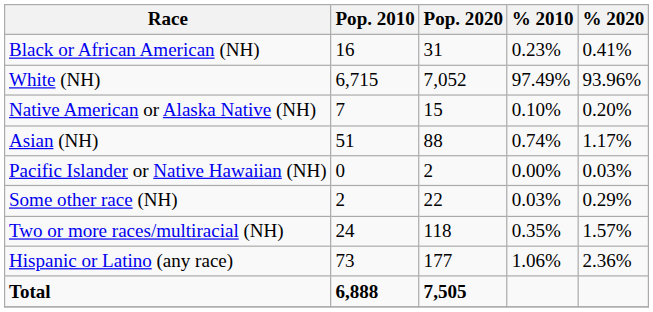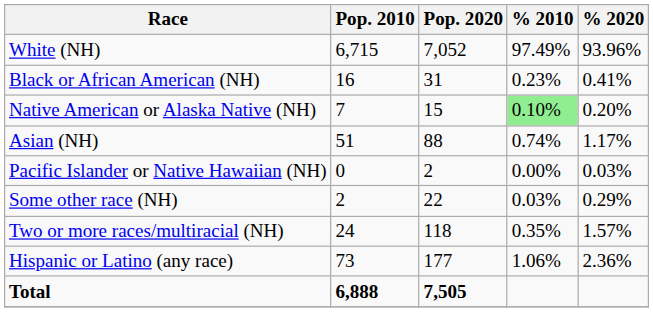rows swapped: White (NH) <-> Black or African American (NH)
Native American or Alaska Native (NH) | % 2010: no background -> lightgreen background
